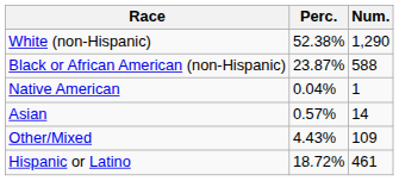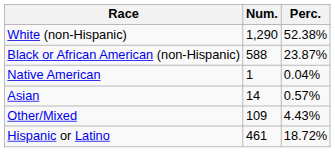columns swapped: Num. <-> Perc.
